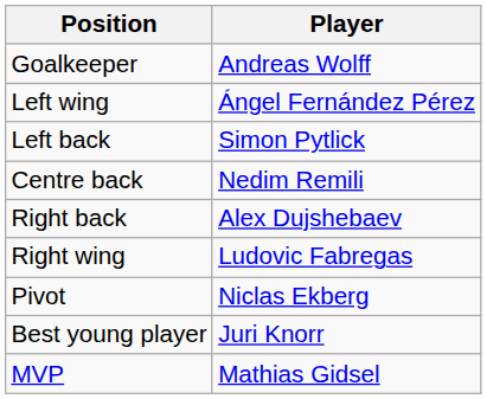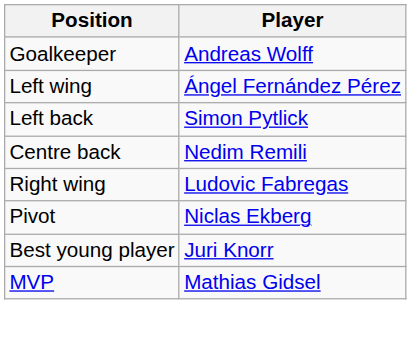- row: Right back | Alex Dujshebaev
